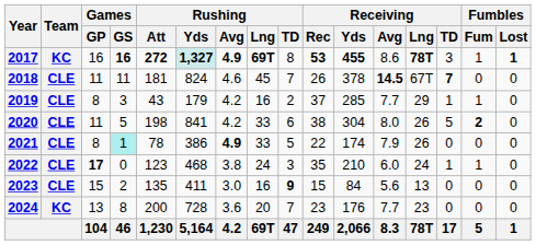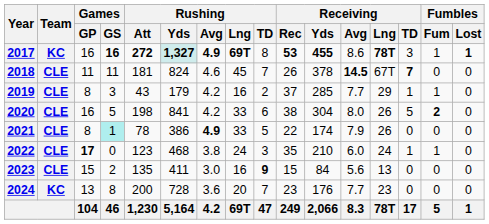2020 | Games / GP: 11 -> 16
